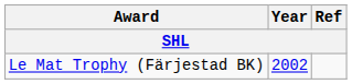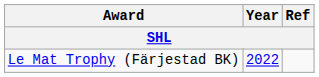Le Mat Trophy (Färjestad BK) | Year: 2002 -> 2022
